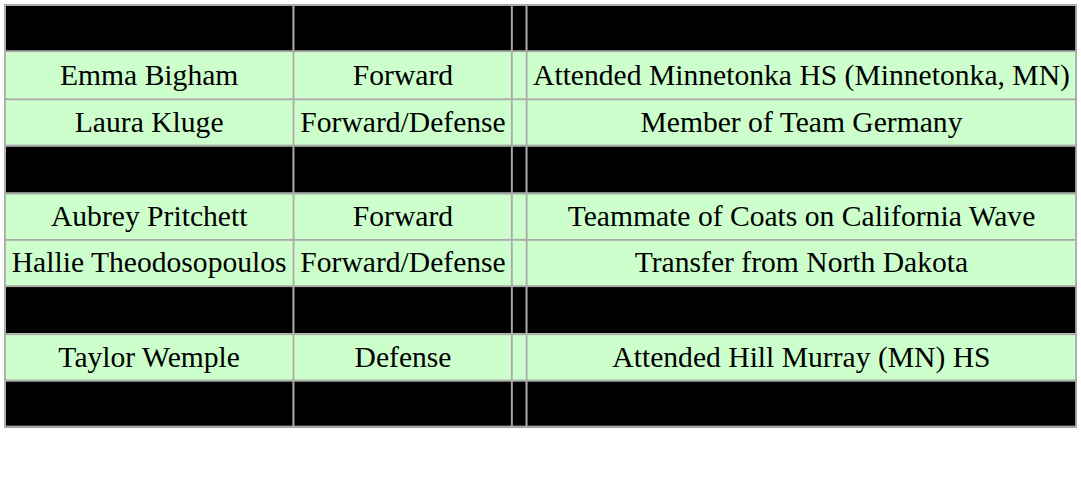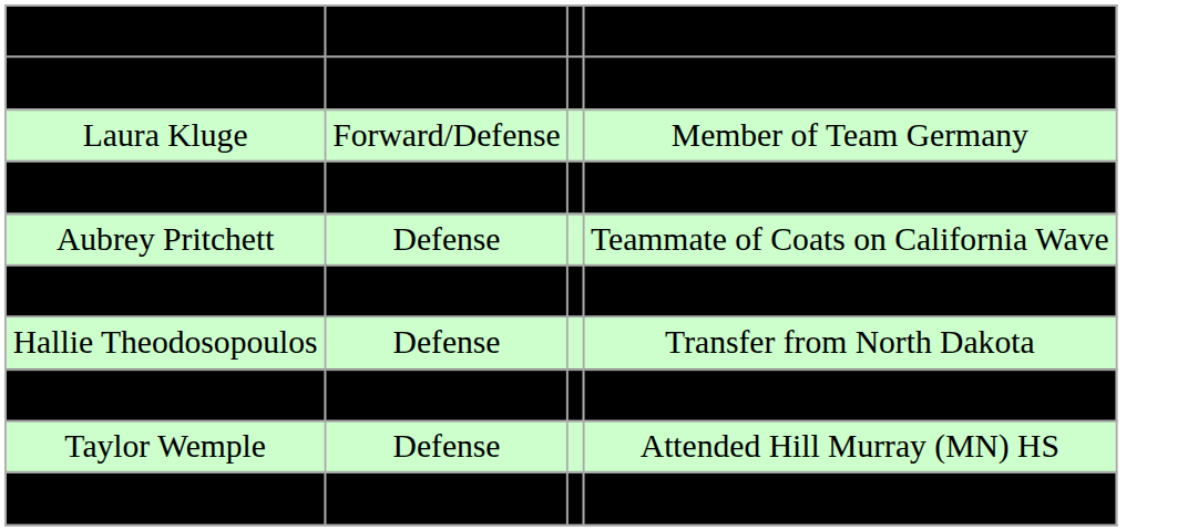- row: Emma Bigham | Forward | Attended Minnetonka HS (Minnetonka, MN)
+ row: Tatum Coats | Defense | Played for California Wave
Aubrey Pritchett | column 2: Forward -> Defense
+ row: Megan Roe | Forward | Played with Michigan Belle Tire
Hallie Theodosopoulos | column 2: Forward/Defense -> Defense
